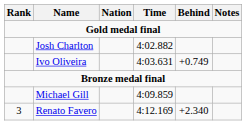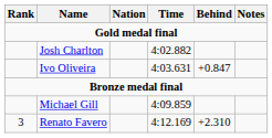Ivo Oliveira | Behind: +0.749 -> +0.847
Renato Favero | Behind: +2.340 -> +2.310
